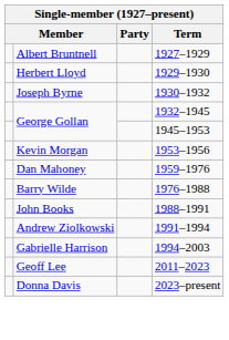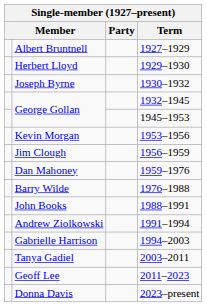+ row: Jim Clough | 1956–1959
+ row: Tanya Gadiel | 2003–2011
